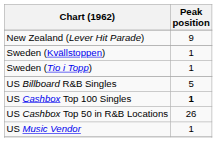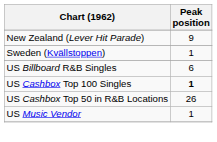- row: Sweden (Tio i Topp) | 1
US Billboard R&B Singles | Peak position: 5 -> 6
